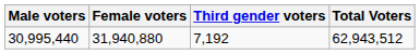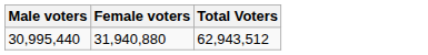- column: Third gender voters | 7,192
